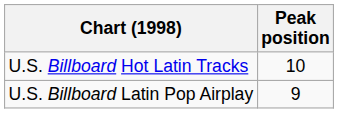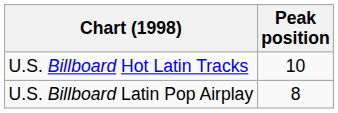U.S. Billboard Latin Pop Airplay | Peak position: 9 -> 8
